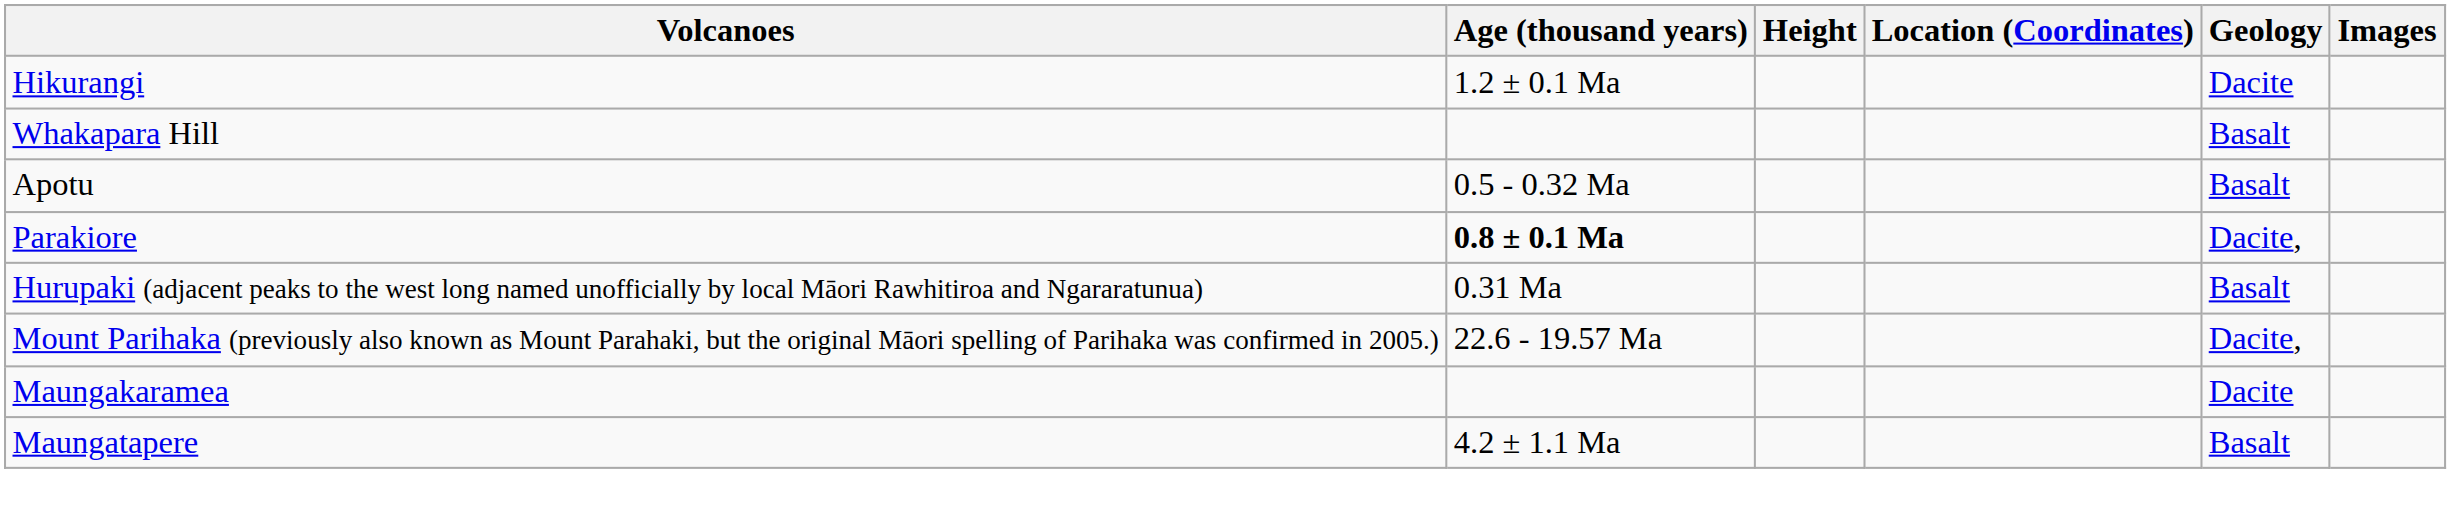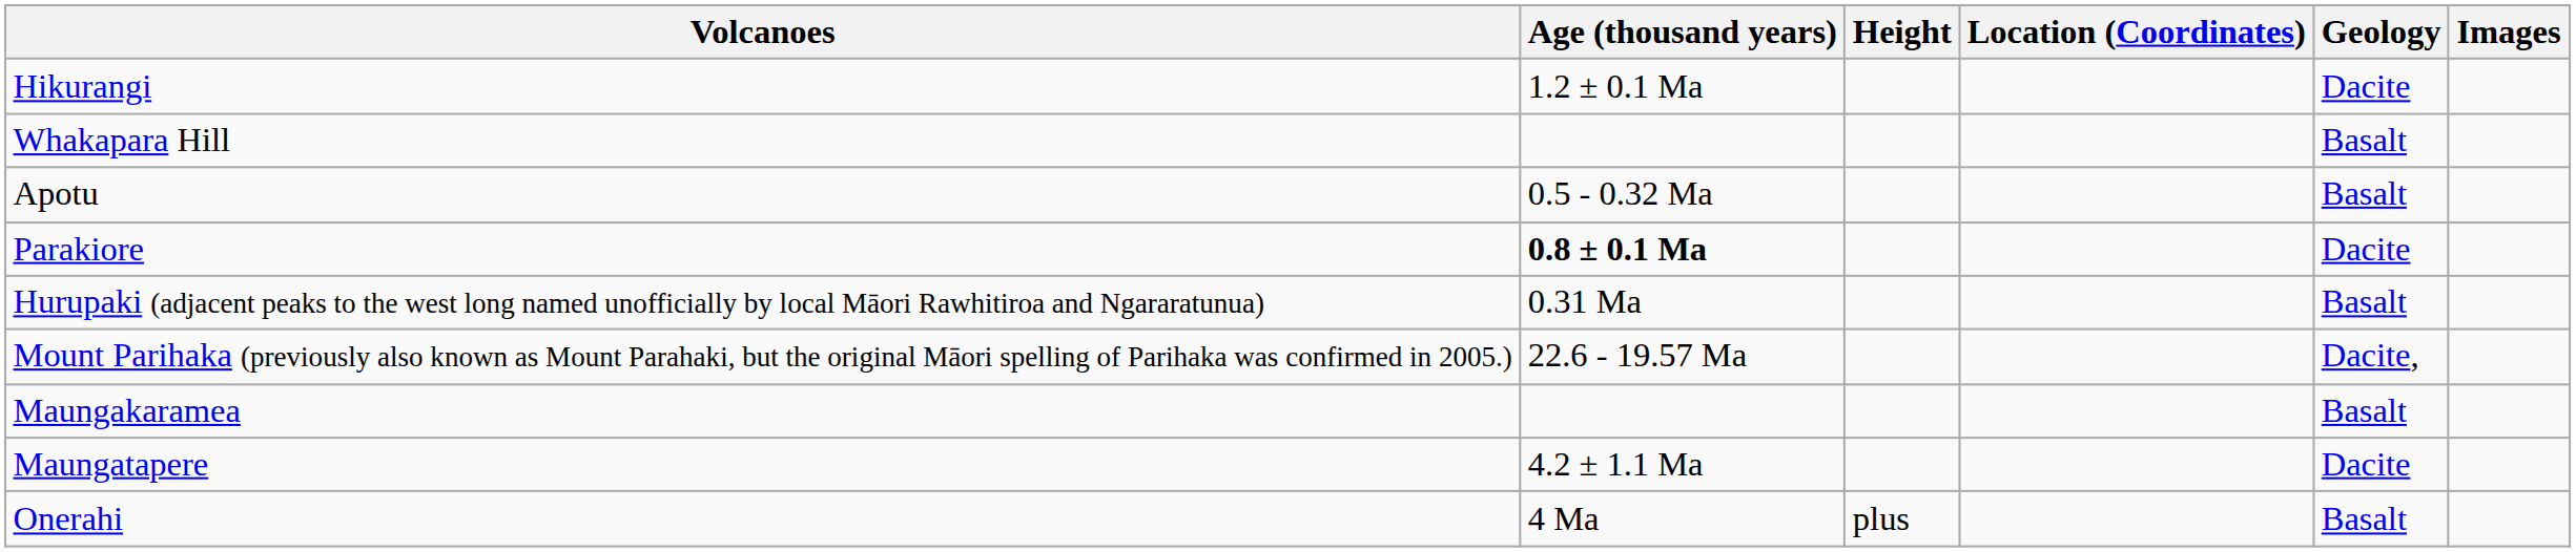Parakiore | Geology: Dacite, -> Dacite
Maungakaramea | Geology: Dacite -> Basalt
Maungatapere | Geology: Basalt -> Dacite
+ row: Onerahi | 4 Ma | plus | Basalt
